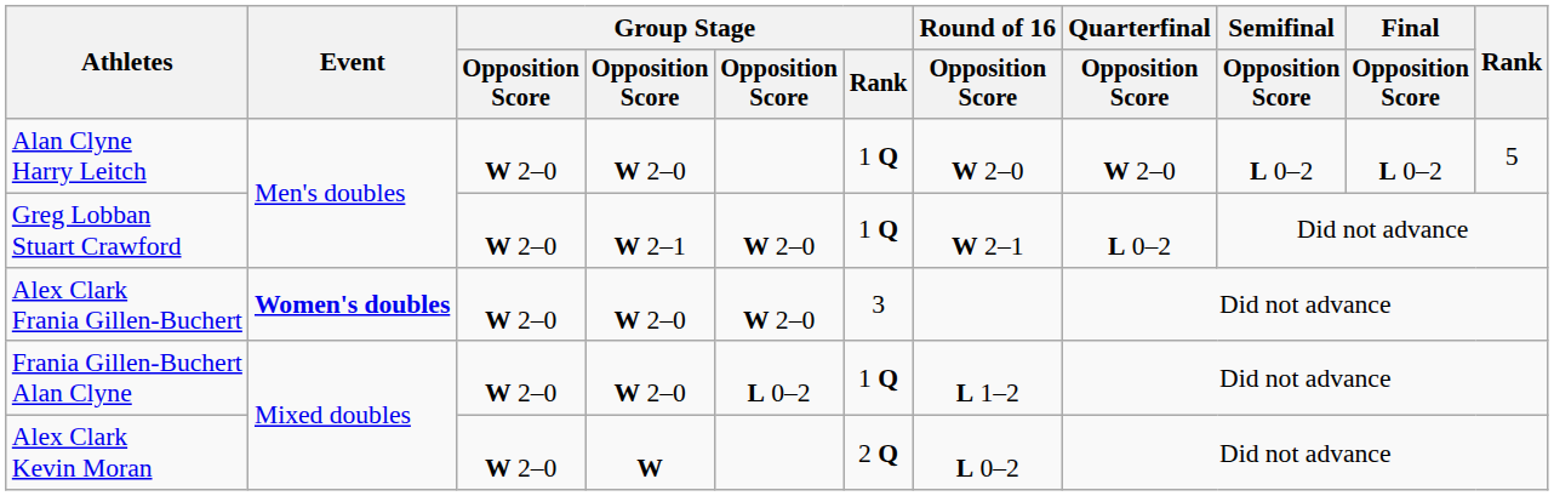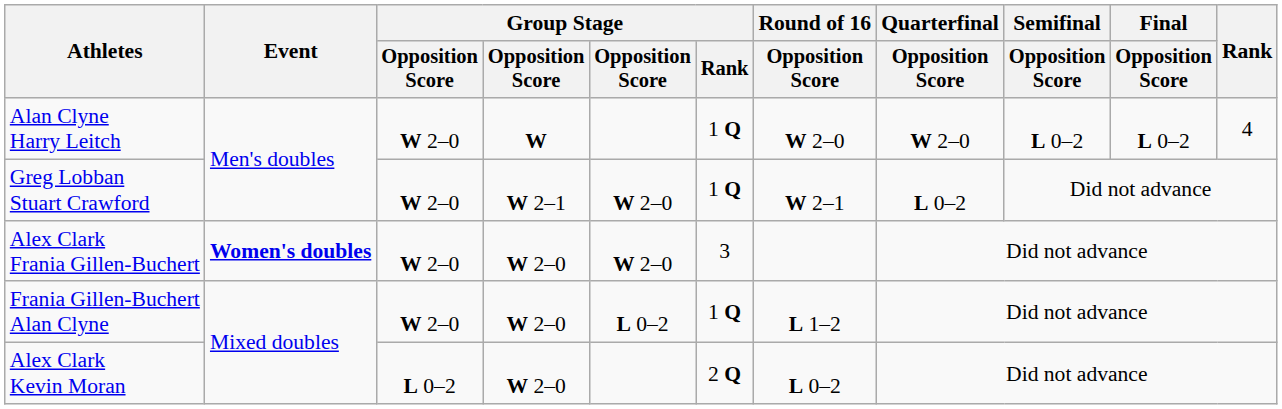Alan Clyne Harry Leitch | column 4: W 2–0 -> W
Alan Clyne Harry Leitch | Rank: 5 -> 4
Alex Clark Kevin Moran | column 3: W 2–0 -> L 0–2
Alex Clark Kevin Moran | column 4: W -> W 2–0
